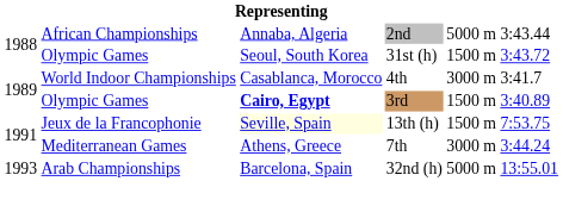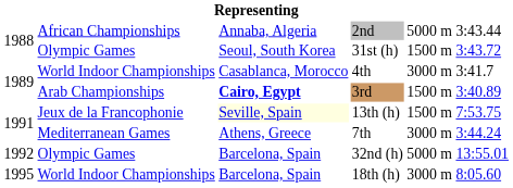3rd | column 2: Olympic Games -> Arab Championships
32nd (h) | column 1: 1993 -> 1992
32nd (h) | column 2: Arab Championships -> Olympic Games
+ row: 1995 | World Indoor Championships | Barcelona, Spain | 18th (h) | 3000 m | 8:05.60
